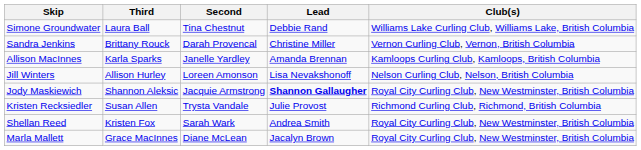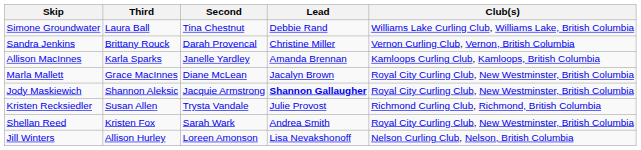rows swapped: Marla Mallett <-> Jill Winters
